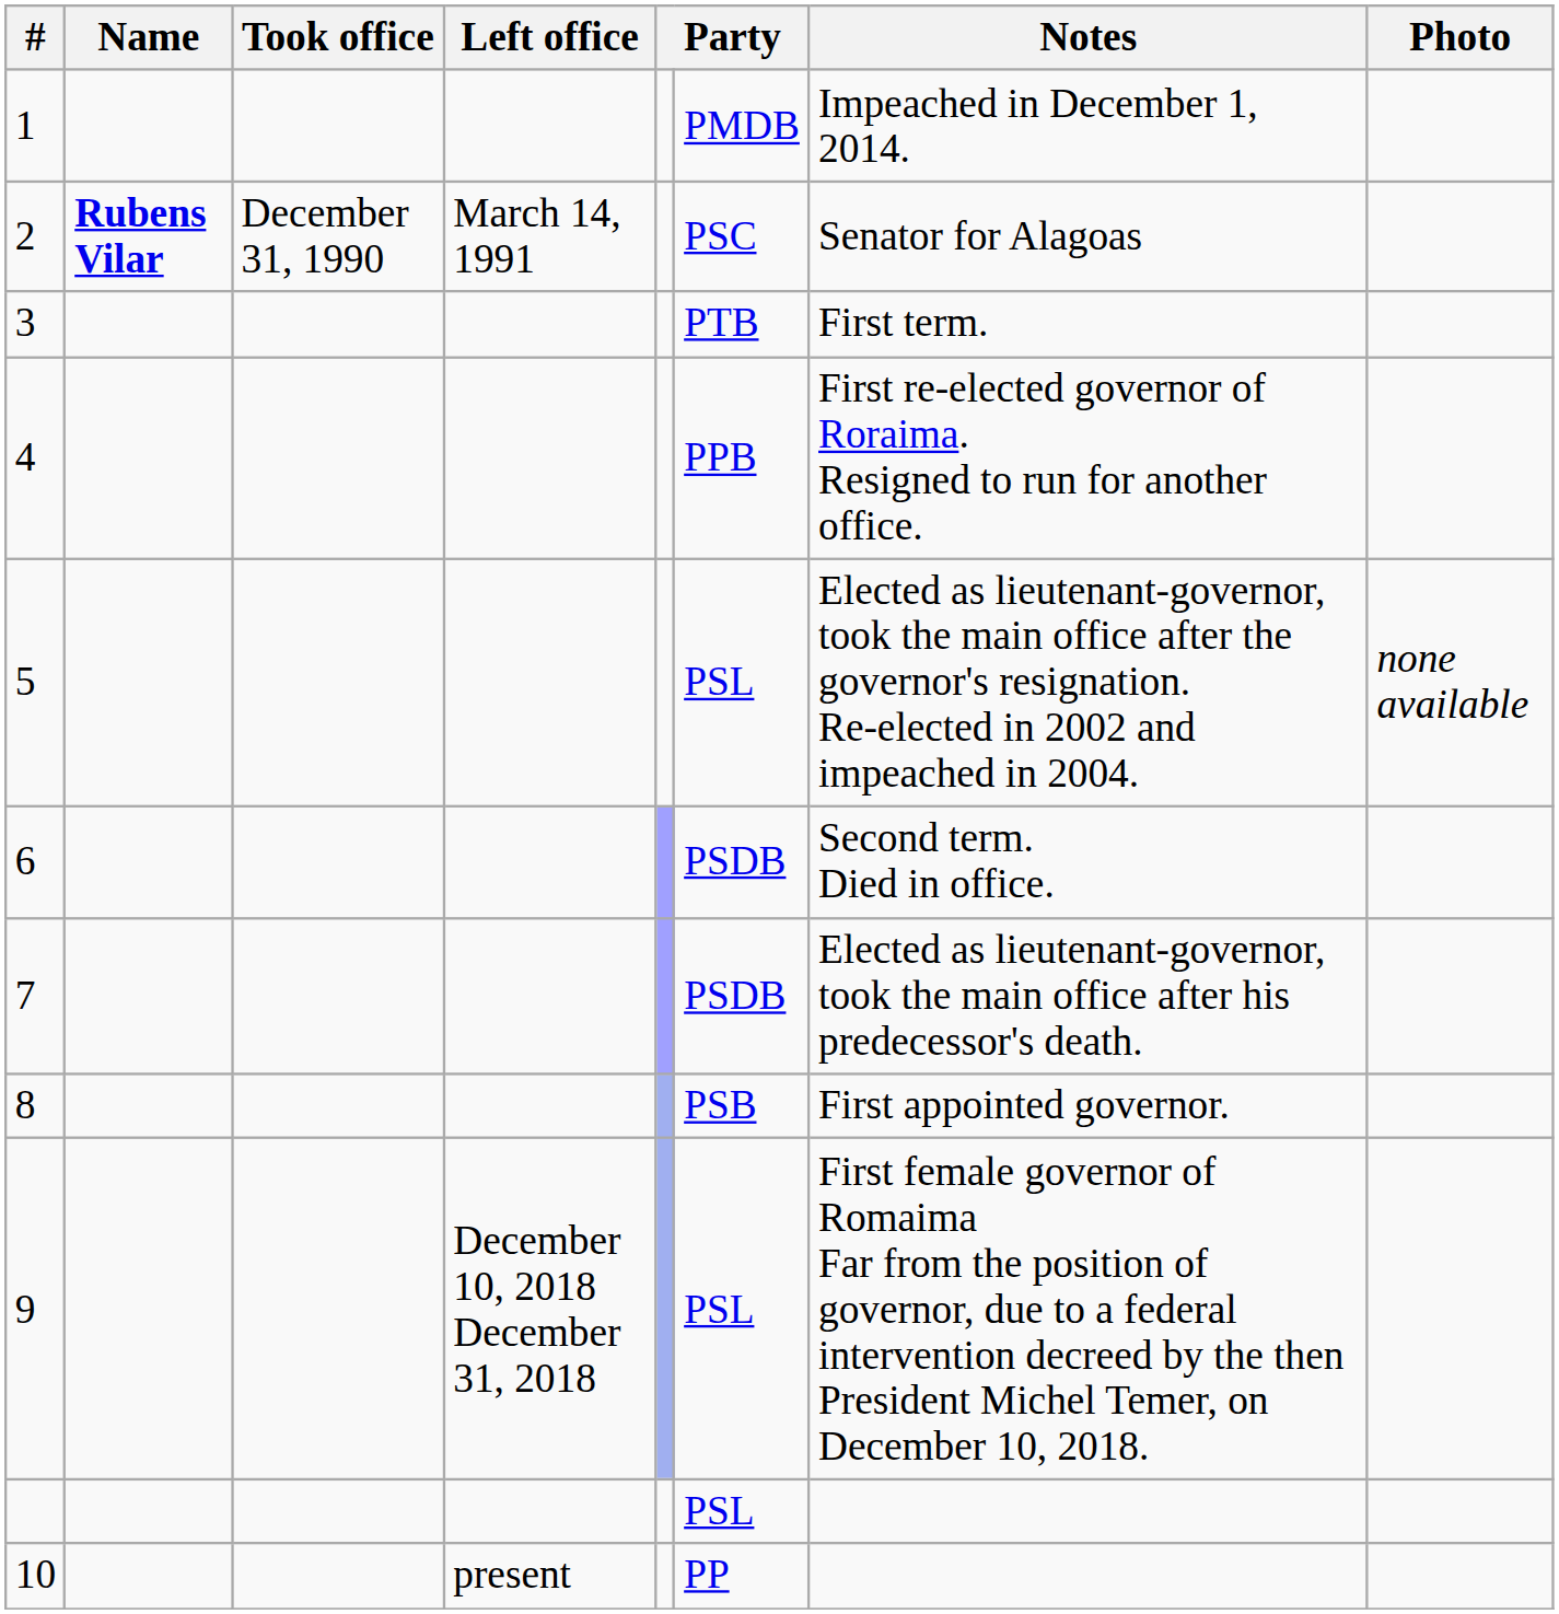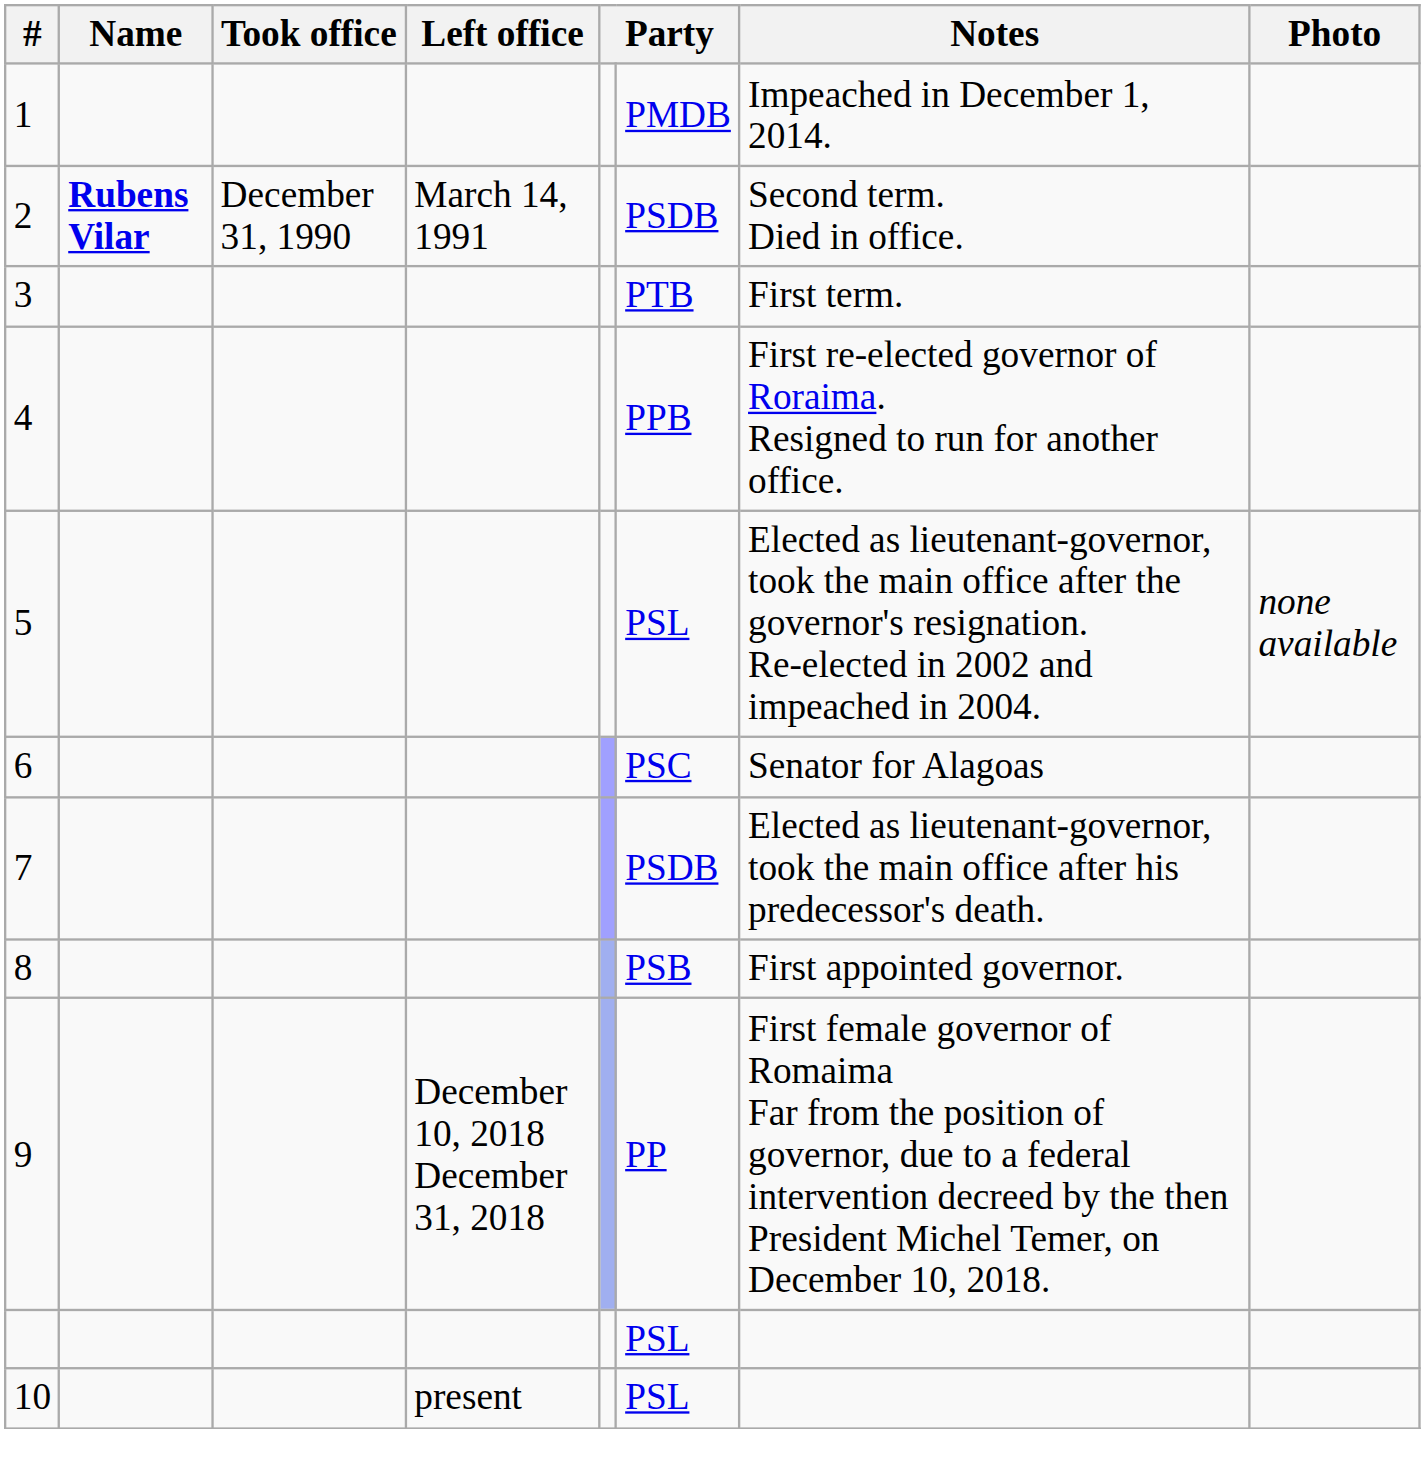2 | column 6: PSC -> PSDB
2 | Notes: Senator for Alagoas -> Second term. Died in office.
6 | column 6: PSDB -> PSC
6 | Notes: Second term. Died in office. -> Senator for Alagoas
9 | column 6: PSL -> PP
10 | column 6: PP -> PSL
